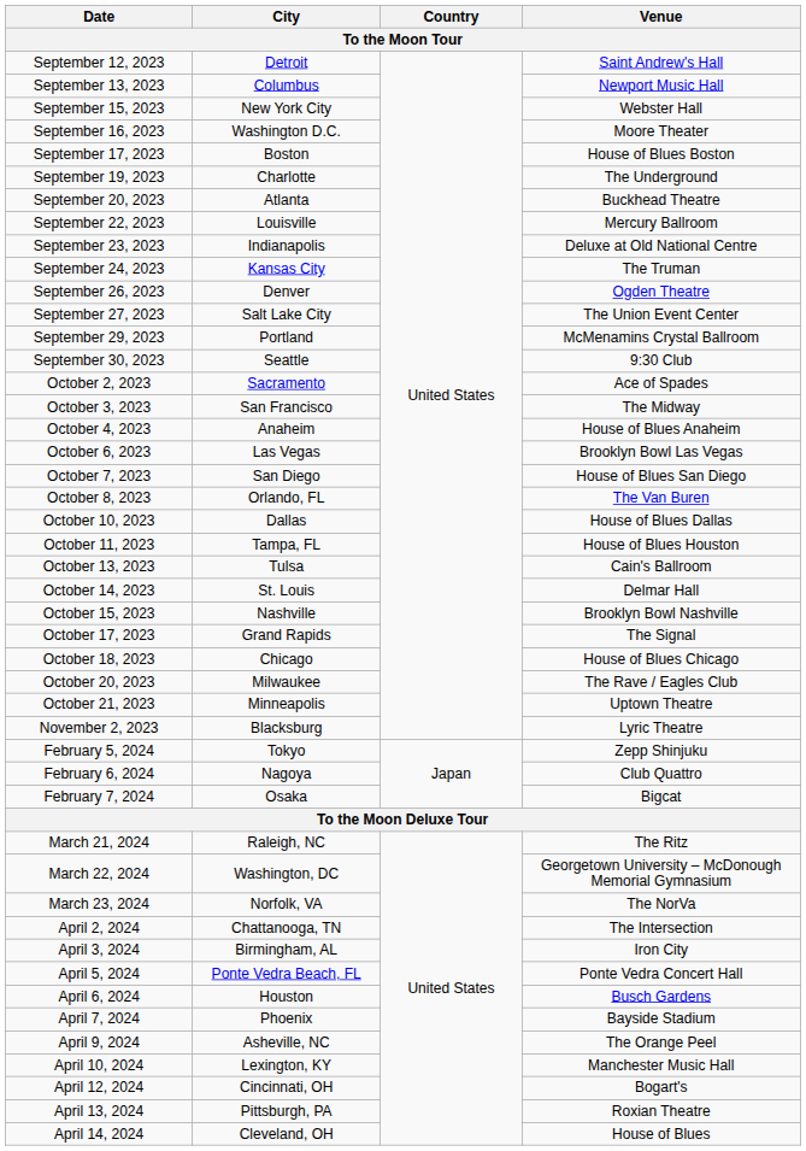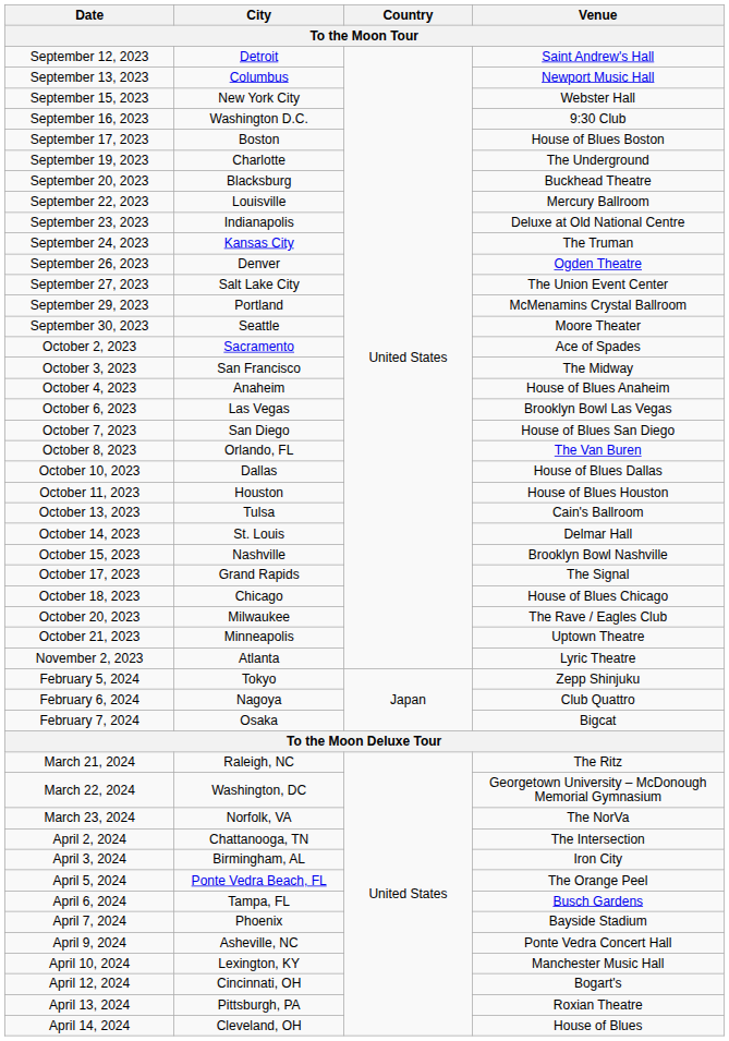September 16, 2023 | Venue: Moore Theater -> 9:30 Club
September 20, 2023 | City: Atlanta -> Blacksburg
September 30, 2023 | Venue: 9:30 Club -> Moore Theater
October 11, 2023 | City: Tampa, FL -> Houston
November 2, 2023 | City: Blacksburg -> Atlanta
April 5, 2024 | Venue: Ponte Vedra Concert Hall -> The Orange Peel
April 6, 2024 | City: Houston -> Tampa, FL
April 9, 2024 | Venue: The Orange Peel -> Ponte Vedra Concert Hall
